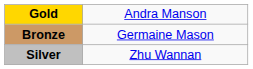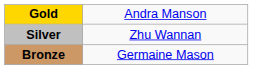rows swapped: Silver <-> Bronze
